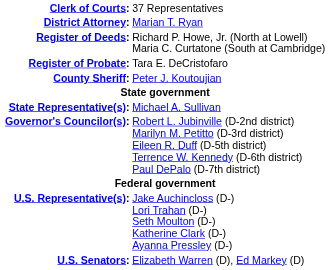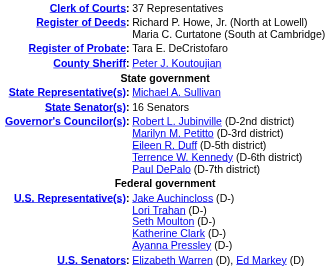- row: District Attorney: | Marian T. Ryan
+ row: State Senator(s): | 16 Senators
